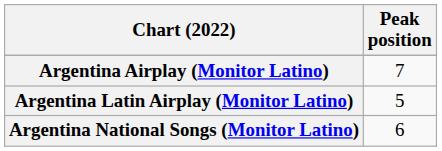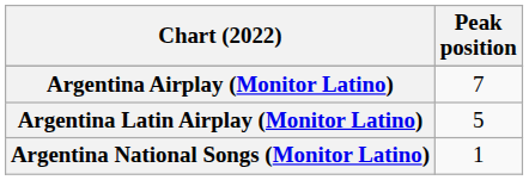Argentina National Songs (Monitor Latino) | Peak position: 6 -> 1
